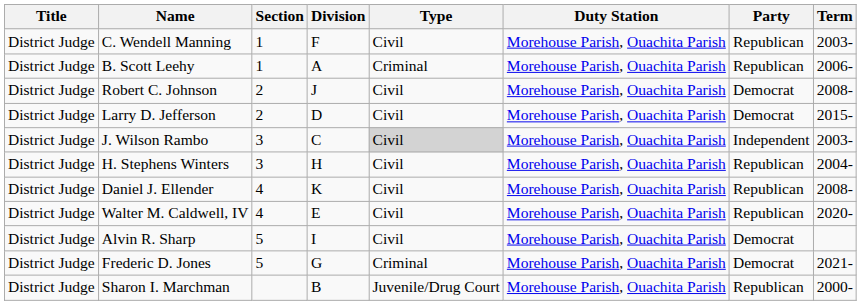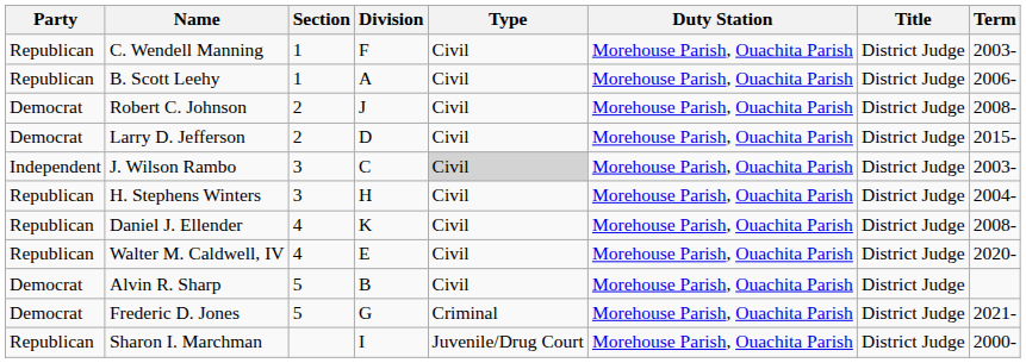columns swapped: Title <-> Party
B. Scott Leehy | Type: Criminal -> Civil
Alvin R. Sharp | Division: I -> B
Sharon I. Marchman | Division: B -> I
